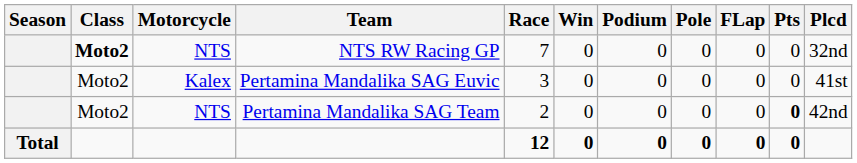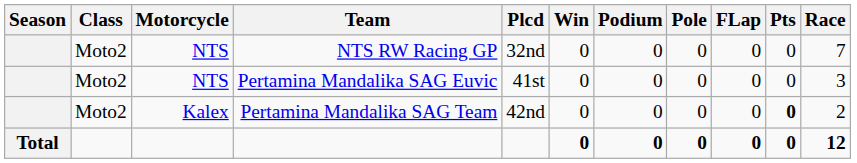columns swapped: Race <-> Plcd
NTS RW Racing GP | Class: bold -> normal
Pertamina Mandalika SAG Euvic | Motorcycle: Kalex -> NTS
Pertamina Mandalika SAG Team | Motorcycle: NTS -> Kalex
